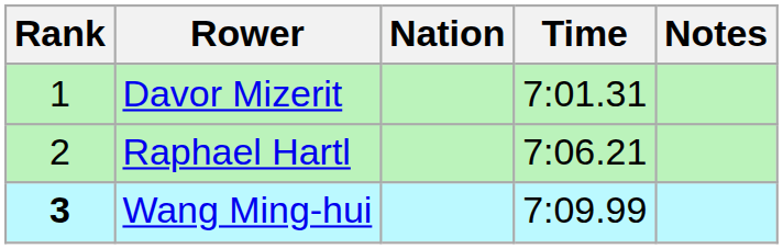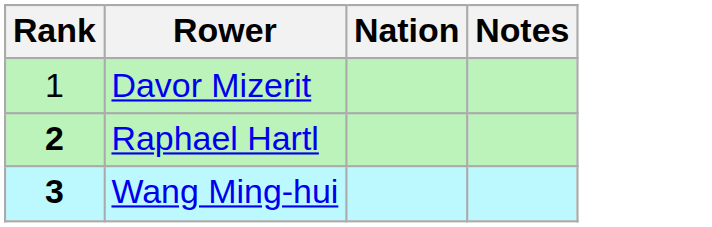- column: Time | 7:01.31 | 7:06.21 | 7:09.99
Raphael Hartl | Rank: normal -> bold
